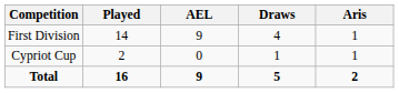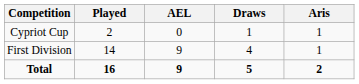rows swapped: First Division <-> Cypriot Cup
